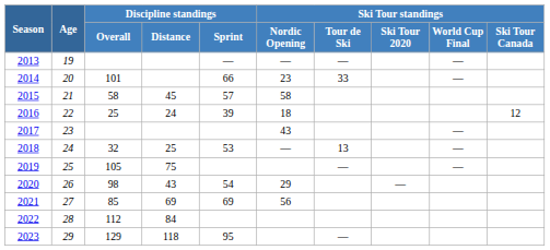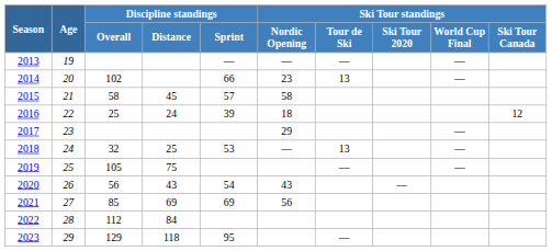2014 | Discipline standings / Overall: 101 -> 102
2014 | Ski Tour standings / Tour de Ski: 33 -> 13
2017 | Ski Tour standings / Nordic Opening: 43 -> 29
2020 | Discipline standings / Overall: 98 -> 56
2020 | Ski Tour standings / Nordic Opening: 29 -> 43
